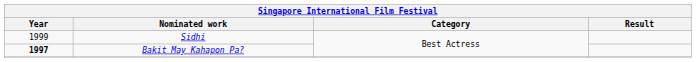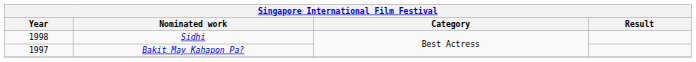Sidhi | Year: 1999 -> 1998
Bakit May Kahapon Pa? | Year: bold -> normal
